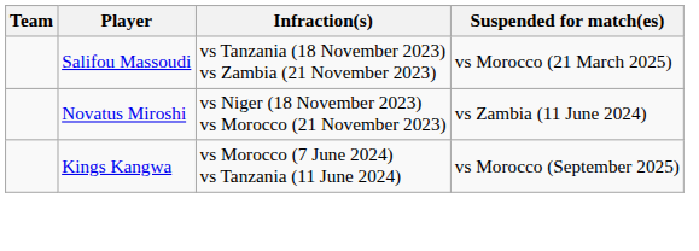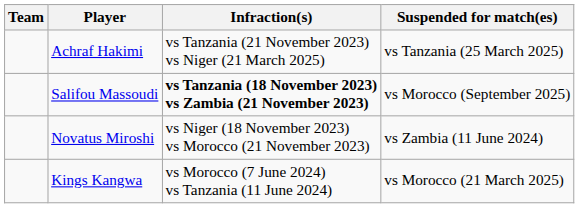+ row: Achraf Hakimi | vs Tanzania (21 November 2023) vs Niger (21 March 2025) | vs Tanzania (25 March 2025)
Salifou Massoudi | Infraction(s): normal -> bold
Salifou Massoudi | Suspended for match(es): vs Morocco (21 March 2025) -> vs Morocco (September 2025)
Kings Kangwa | Suspended for match(es): vs Morocco (September 2025) -> vs Morocco (21 March 2025)
